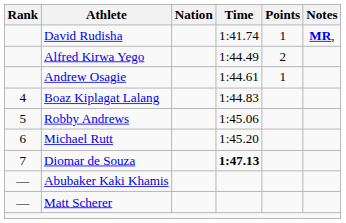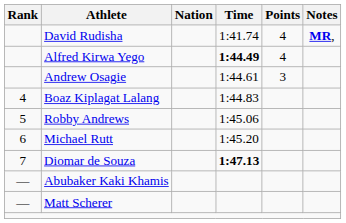David Rudisha | Points: 1 -> 4
Alfred Kirwa Yego | Time: normal -> bold
Alfred Kirwa Yego | Points: 2 -> 4
Andrew Osagie | Points: 1 -> 3
